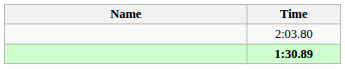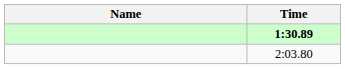rows swapped: 1:30.89 <-> 2:03.80
